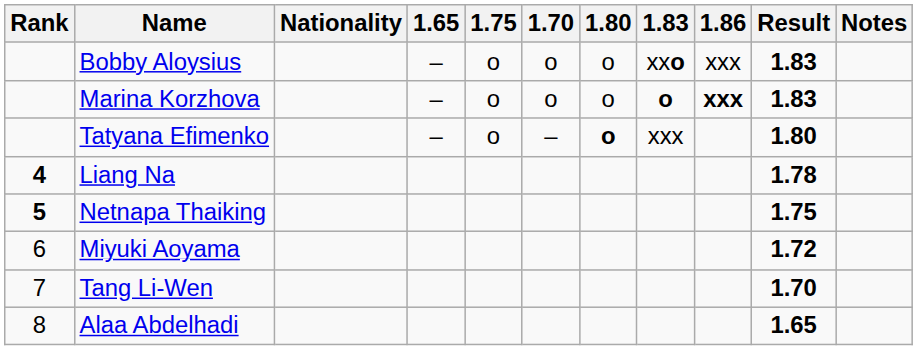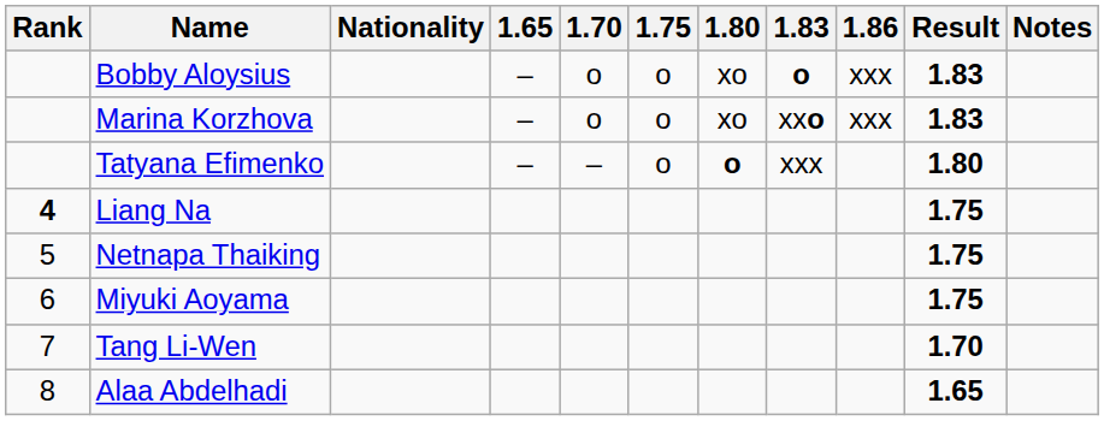columns swapped: 1.70 <-> 1.75
Bobby Aloysius | 1.80: o -> xo
Bobby Aloysius | 1.83: xxo -> o
Marina Korzhova | 1.80: o -> xo
Marina Korzhova | 1.83: o -> xxo
Marina Korzhova | 1.86: bold -> normal
Liang Na | Result: 1.78 -> 1.75
Netnapa Thaiking | Rank: bold -> normal
Miyuki Aoyama | Result: 1.72 -> 1.75
